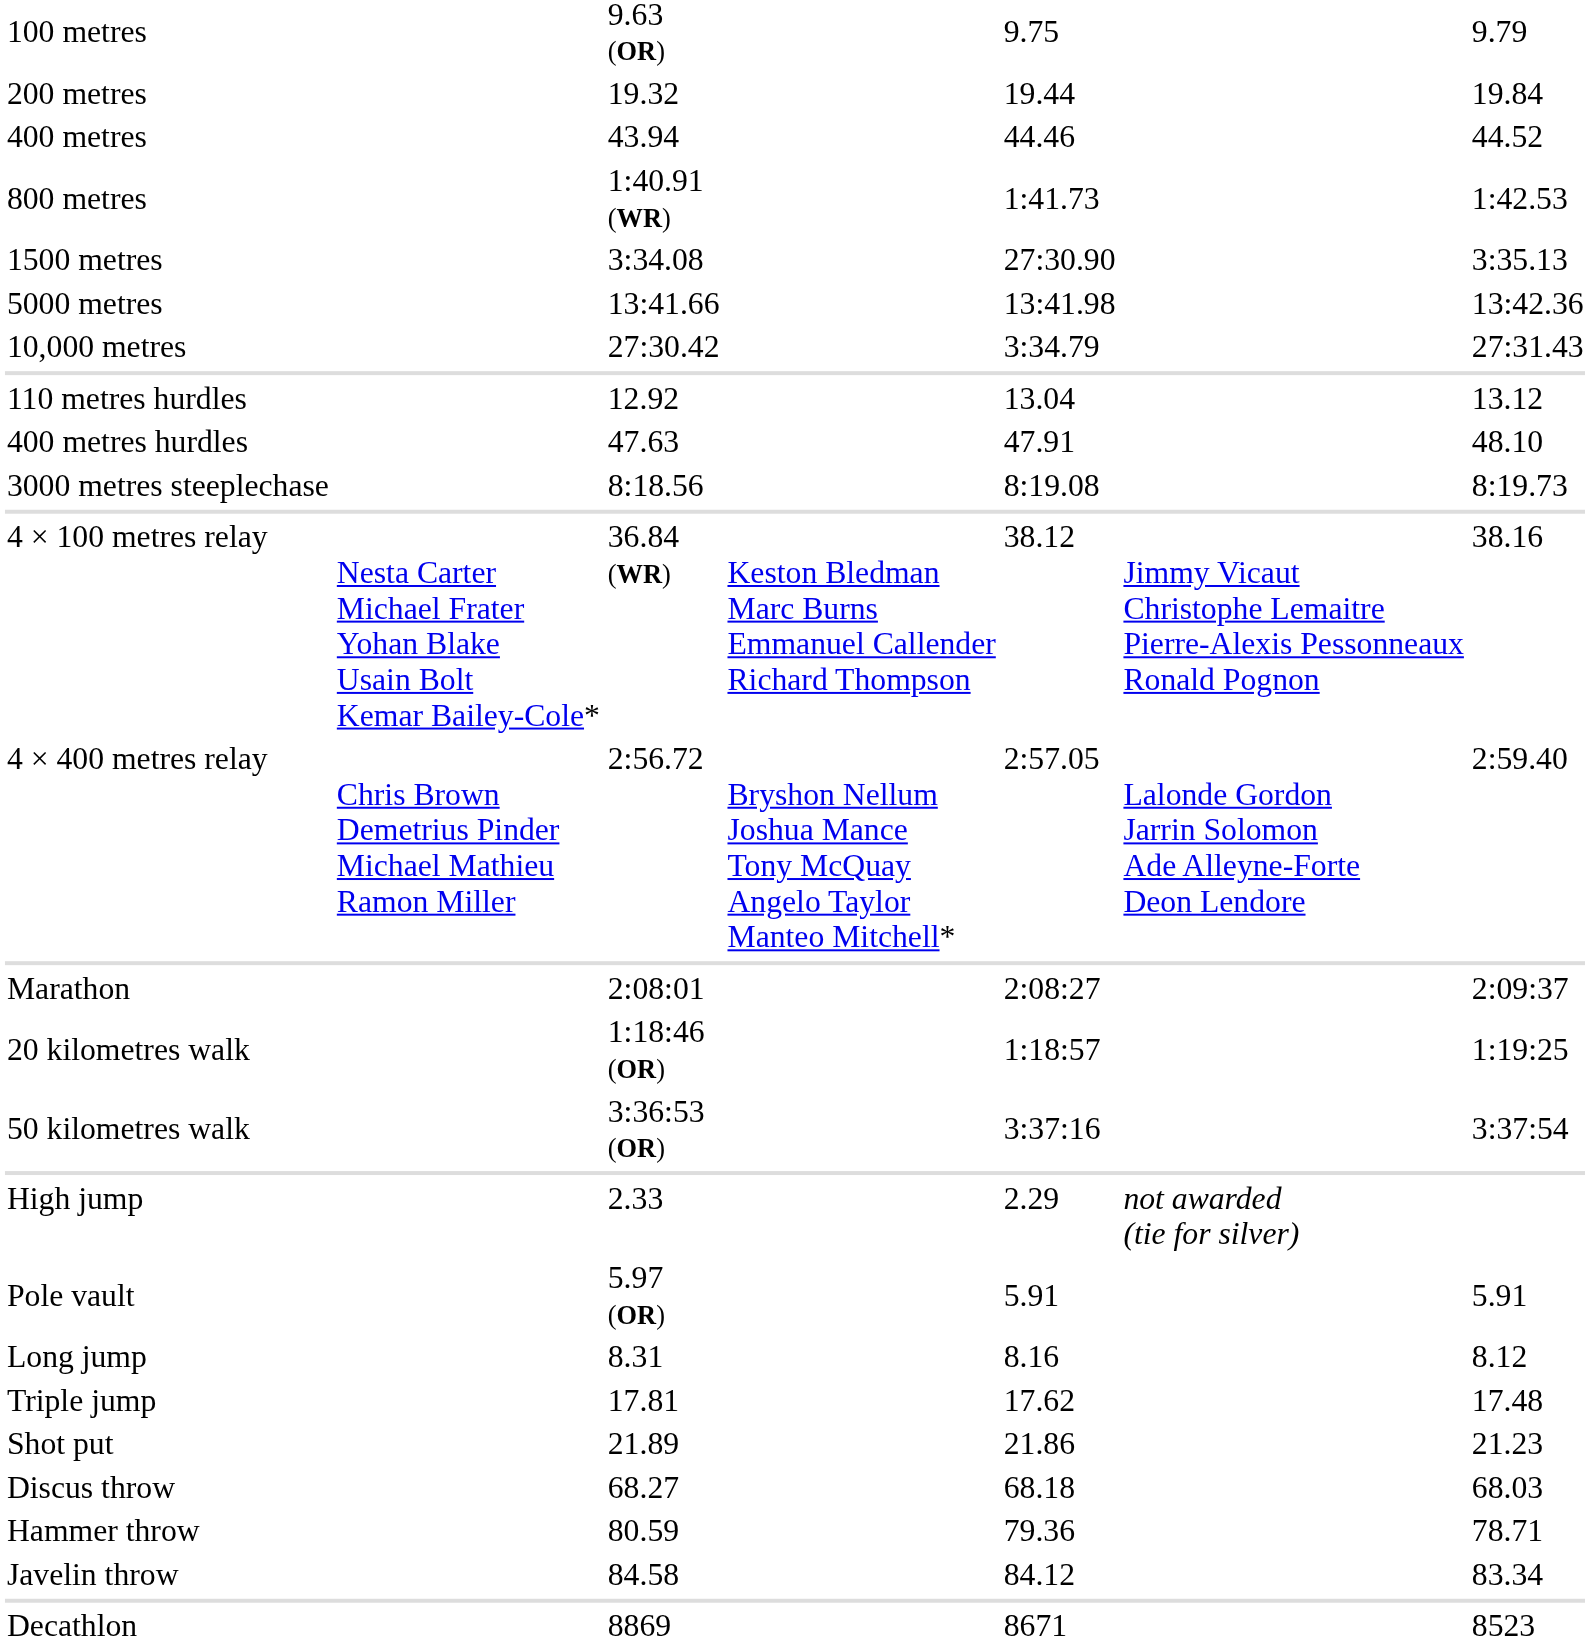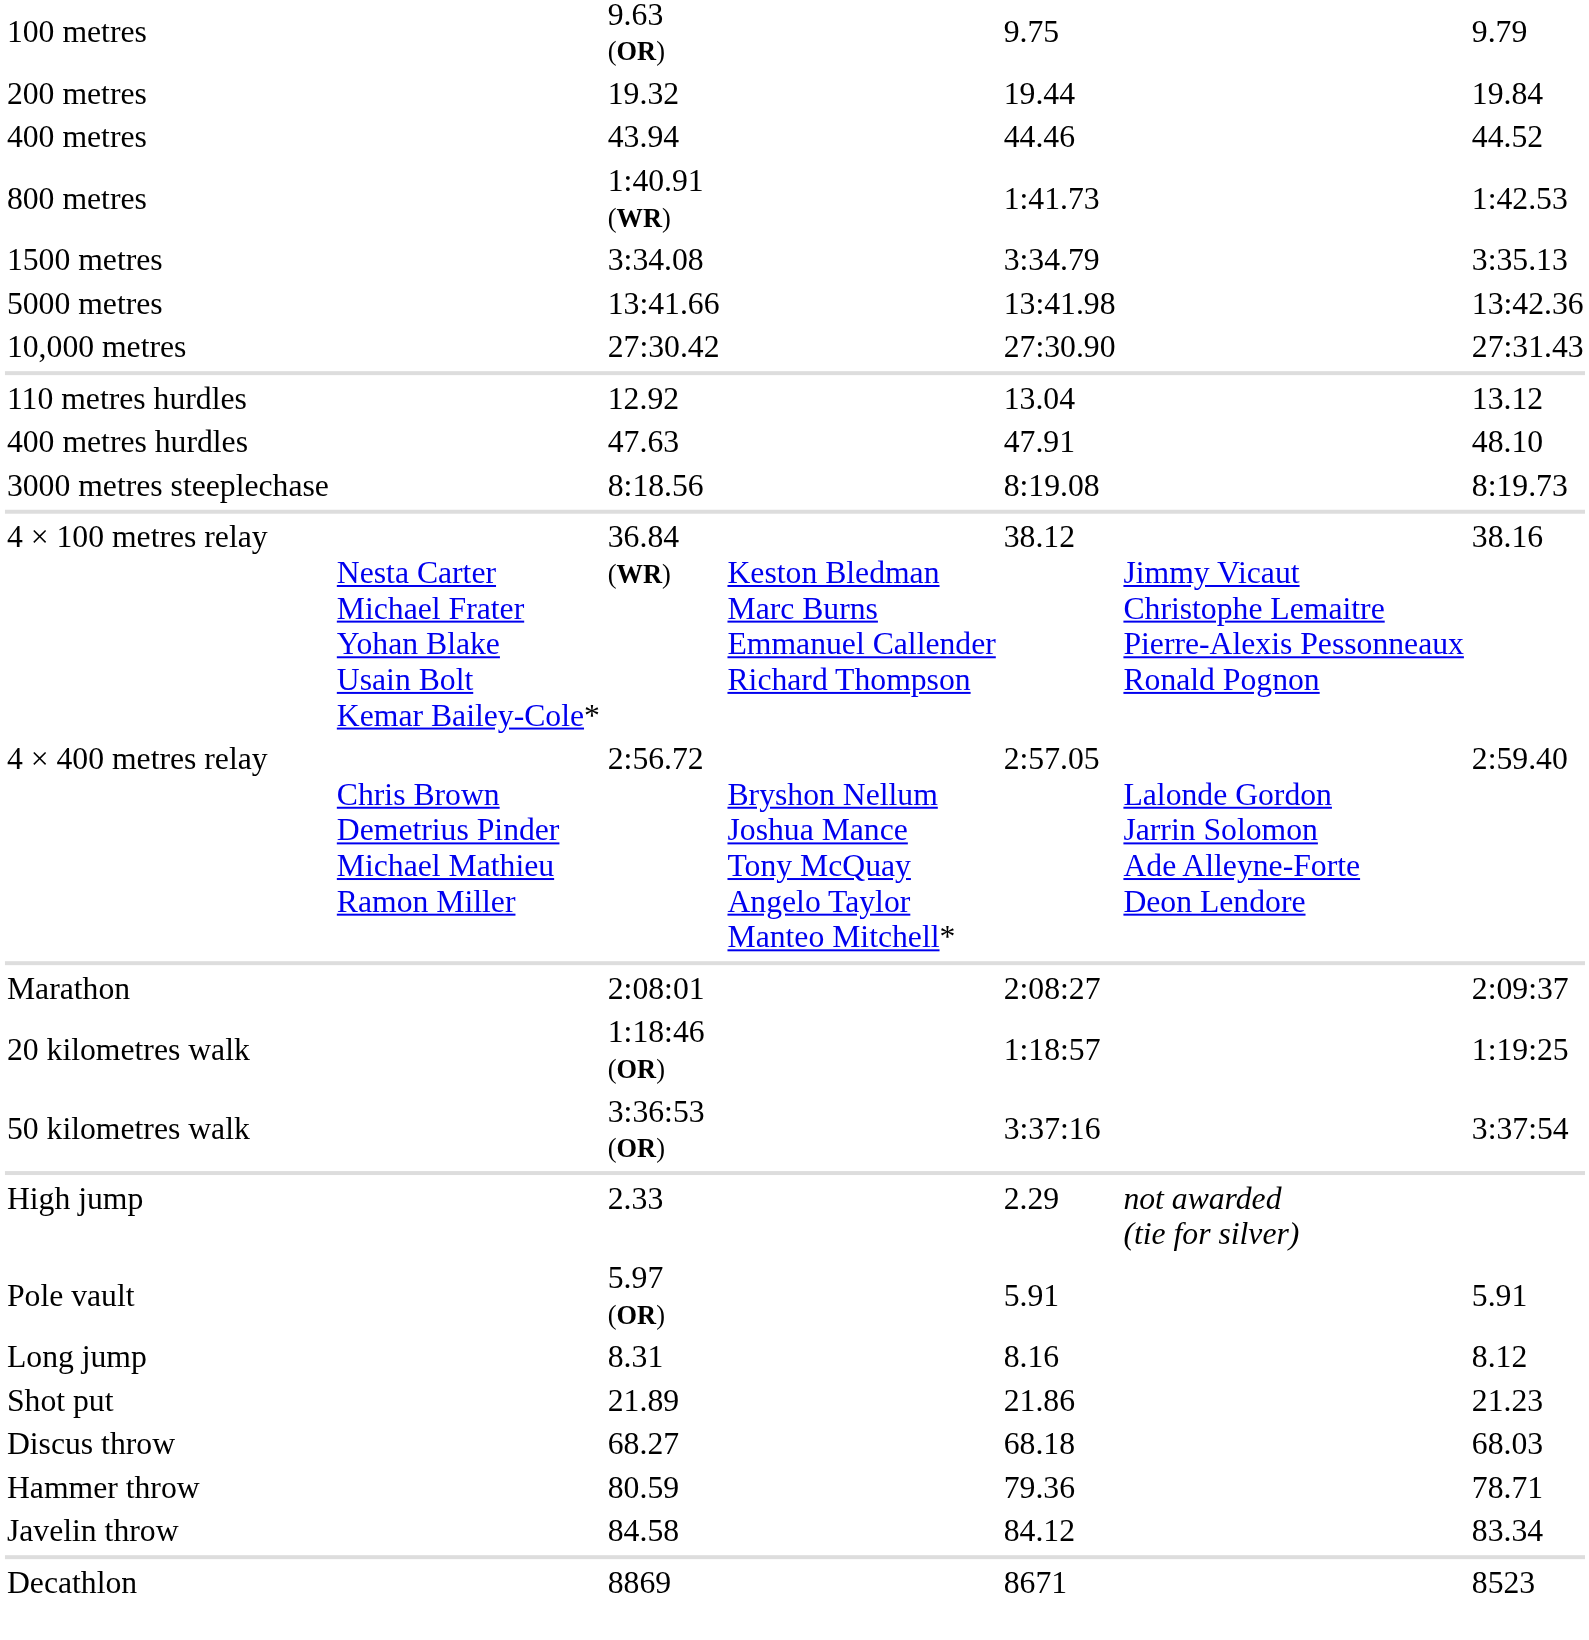1500 metres | column 5: 27:30.90 -> 3:34.79
10,000 metres | column 5: 3:34.79 -> 27:30.90
- row: Triple jump | 17.81 | 17.62 | 17.48
